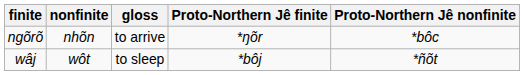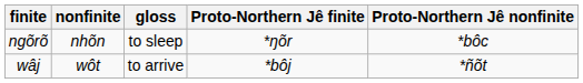ngõrõ | gloss: to arrive -> to sleep
wâj | gloss: to sleep -> to arrive
